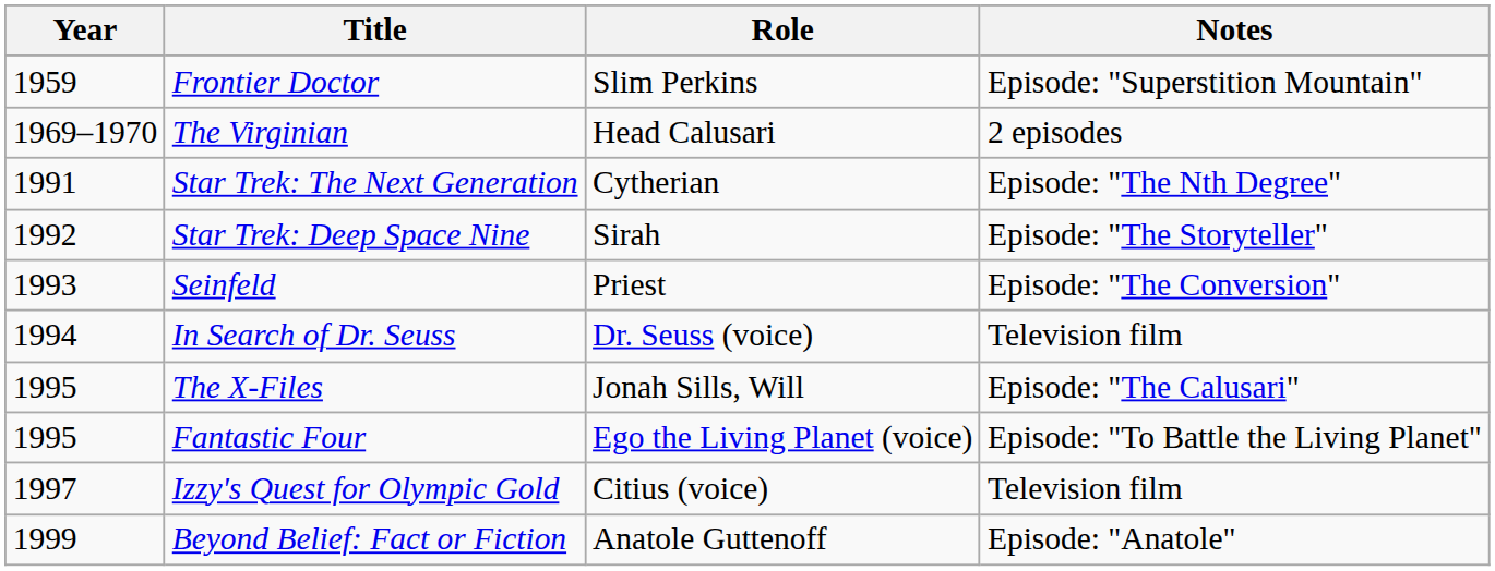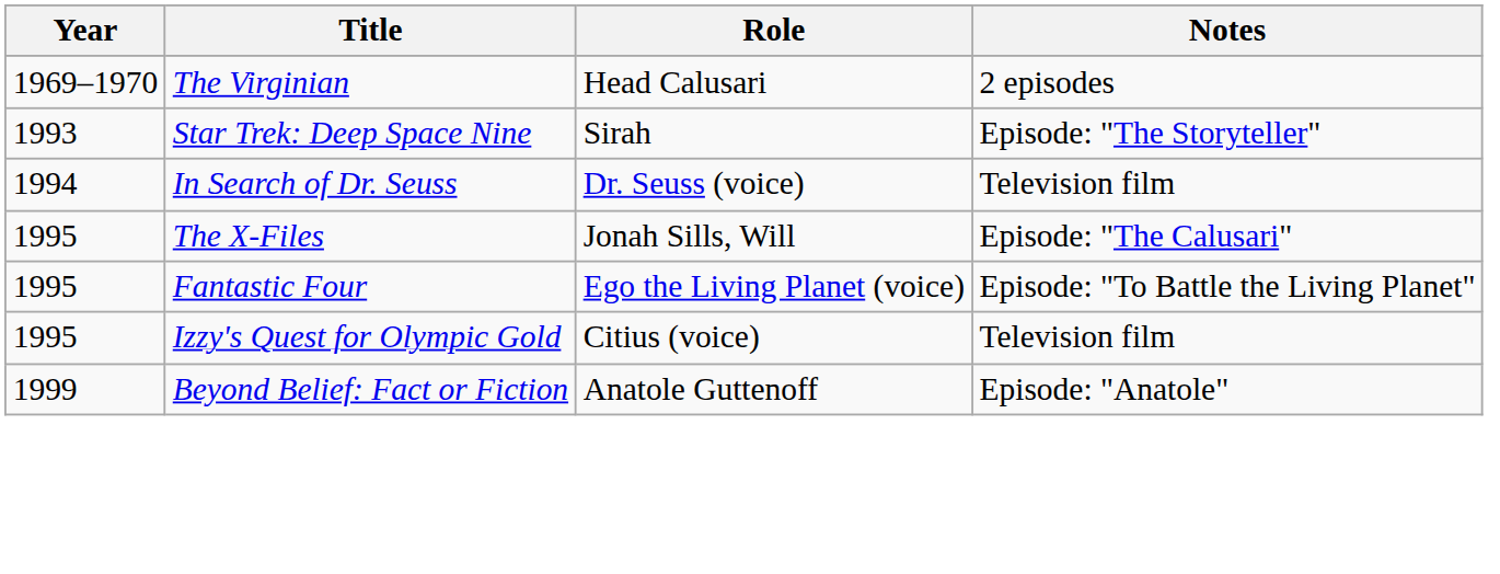- row: 1959 | Frontier Doctor | Slim Perkins | Episode: "Superstition Mountain"
- row: 1991 | Star Trek: The Next Generation | Cytherian | Episode: "The Nth Degree"
Star Trek: Deep Space Nine | Year: 1992 -> 1993
- row: 1993 | Seinfeld | Priest | Episode: "The Conversion"
Izzy's Quest for Olympic Gold | Year: 1997 -> 1995
